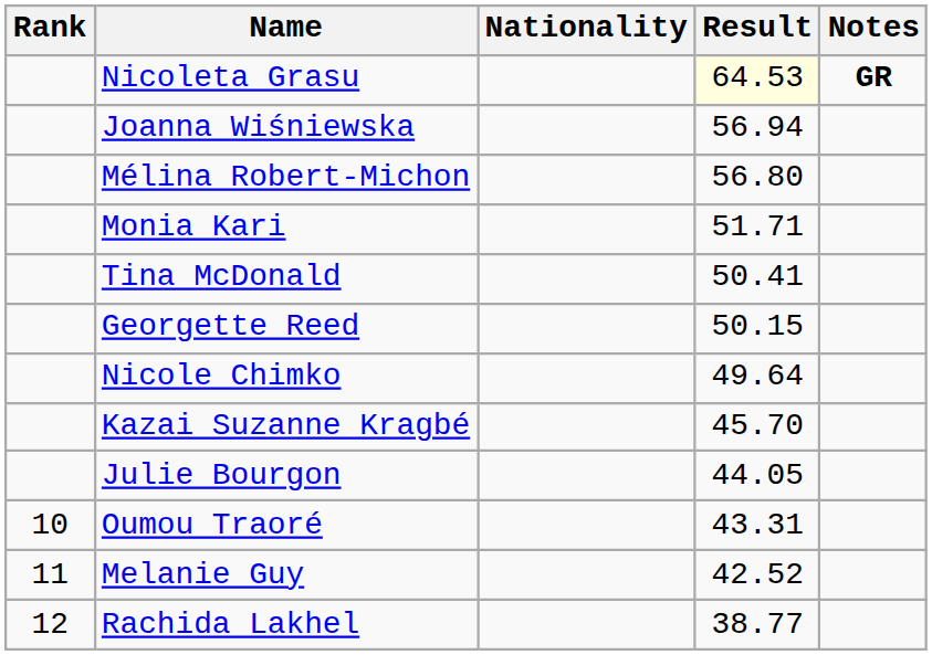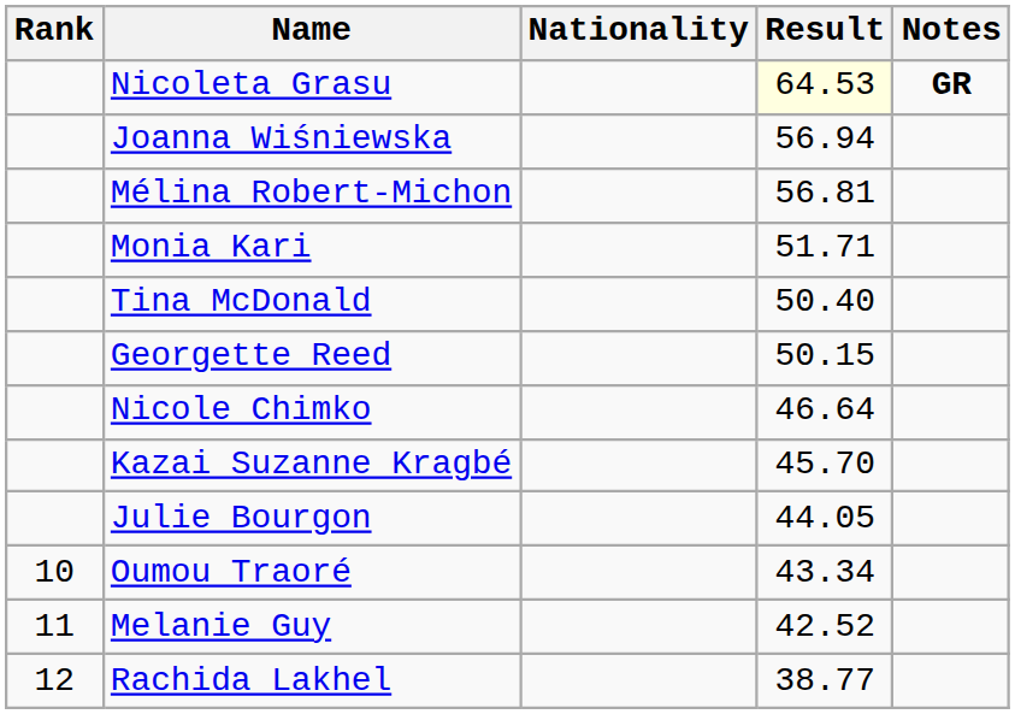Mélina Robert-Michon | Result: 56.80 -> 56.81
Tina McDonald | Result: 50.41 -> 50.40
Nicole Chimko | Result: 49.64 -> 46.64
Oumou Traoré | Result: 43.31 -> 43.34
